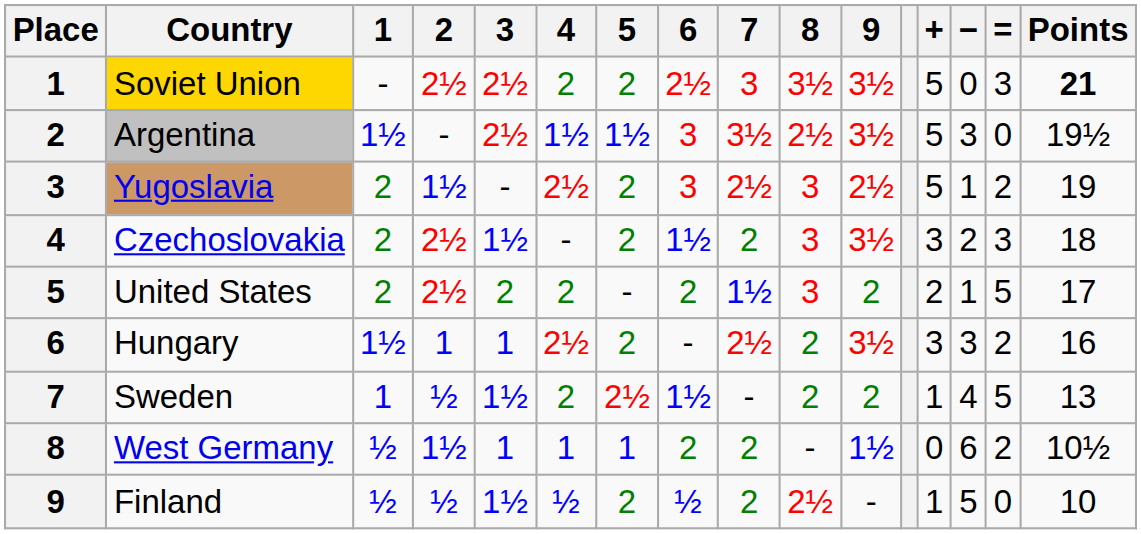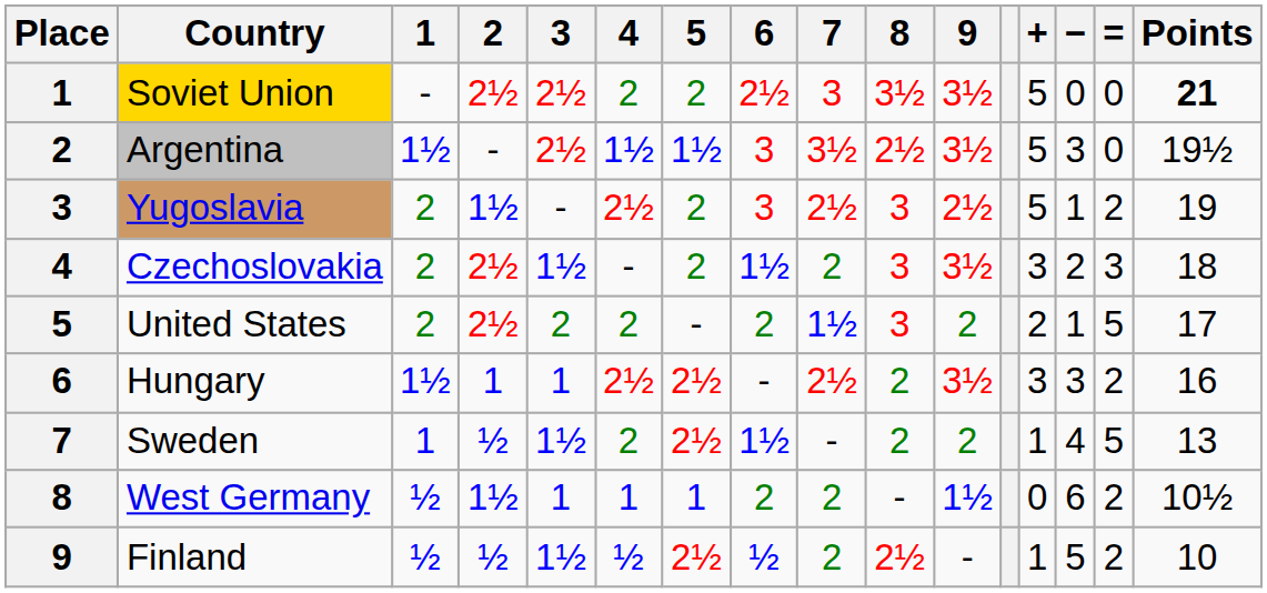Soviet Union | =: 3 -> 0
Hungary | 5: 2 -> 2½
Finland | 5: 2 -> 2½
Finland | =: 0 -> 2
